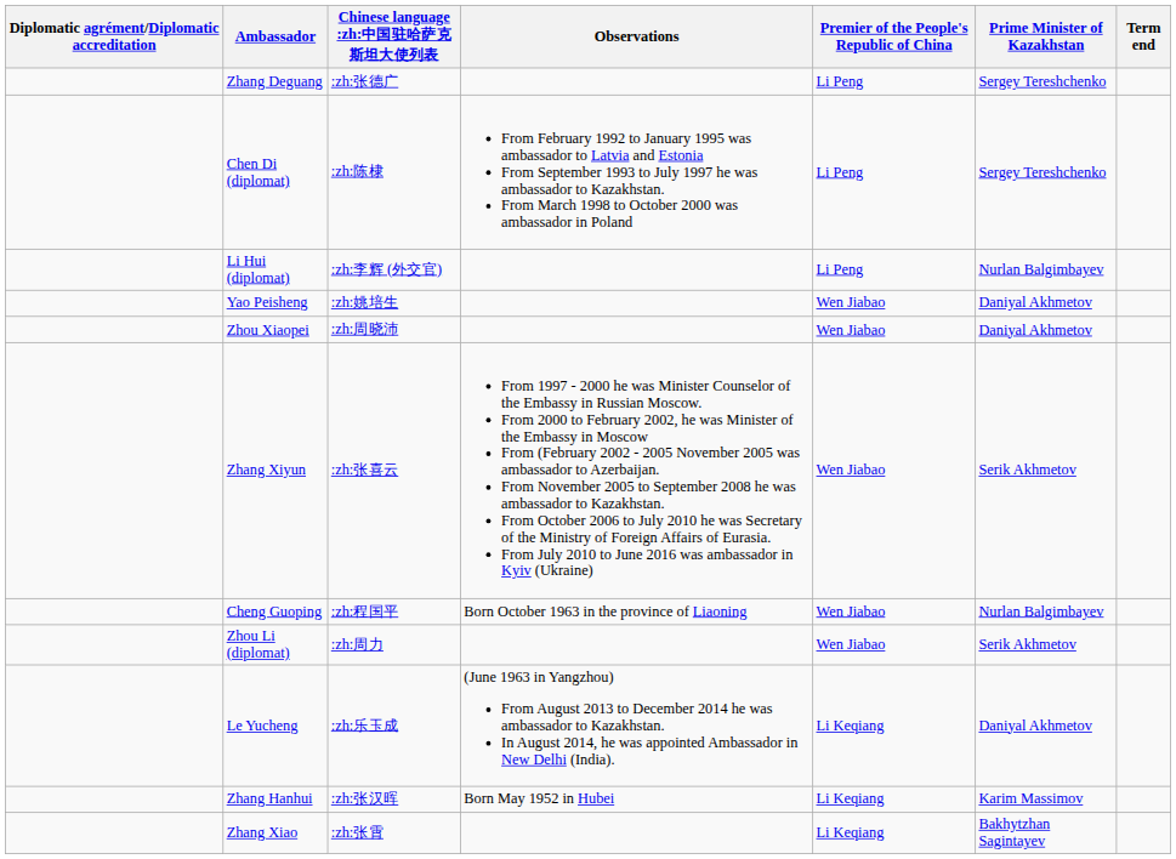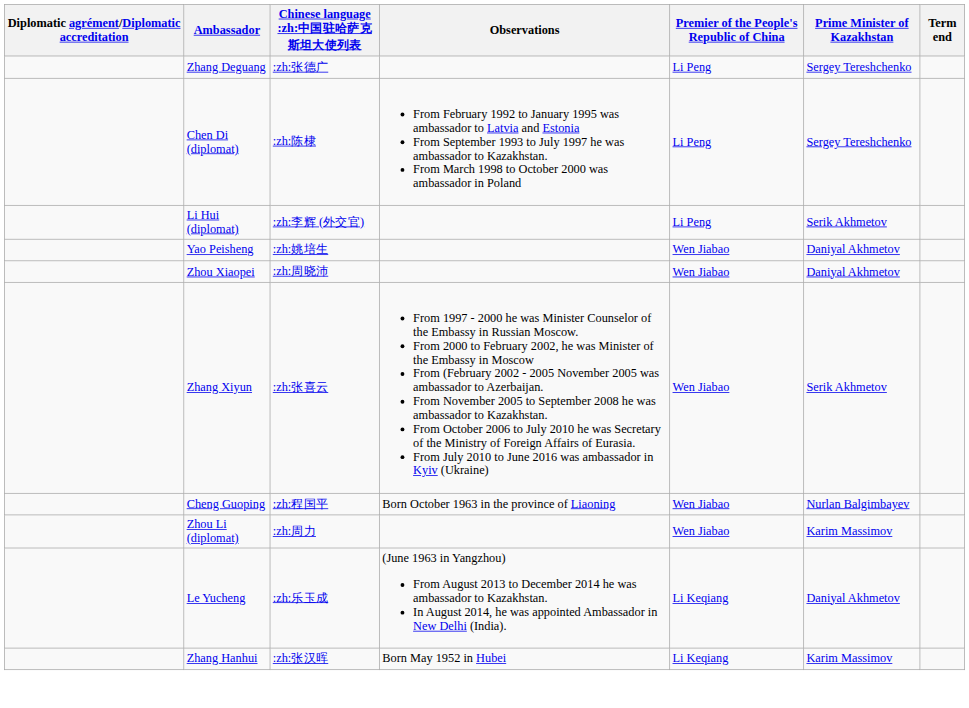Li Hui (diplomat) | Prime Minister of Kazakhstan: Nurlan Balgimbayev -> Serik Akhmetov
Zhou Li (diplomat) | Prime Minister of Kazakhstan: Serik Akhmetov -> Karim Massimov
- row: Zhang Xiao | :zh:张霄 | Li Keqiang | Bakhytzhan Sagintayev
